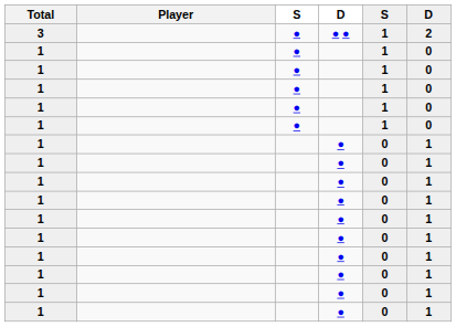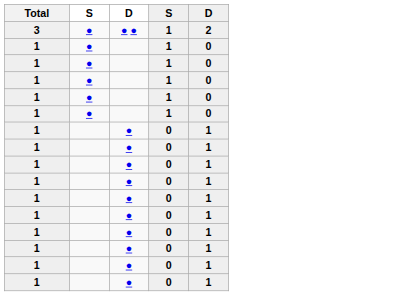- column: Player
